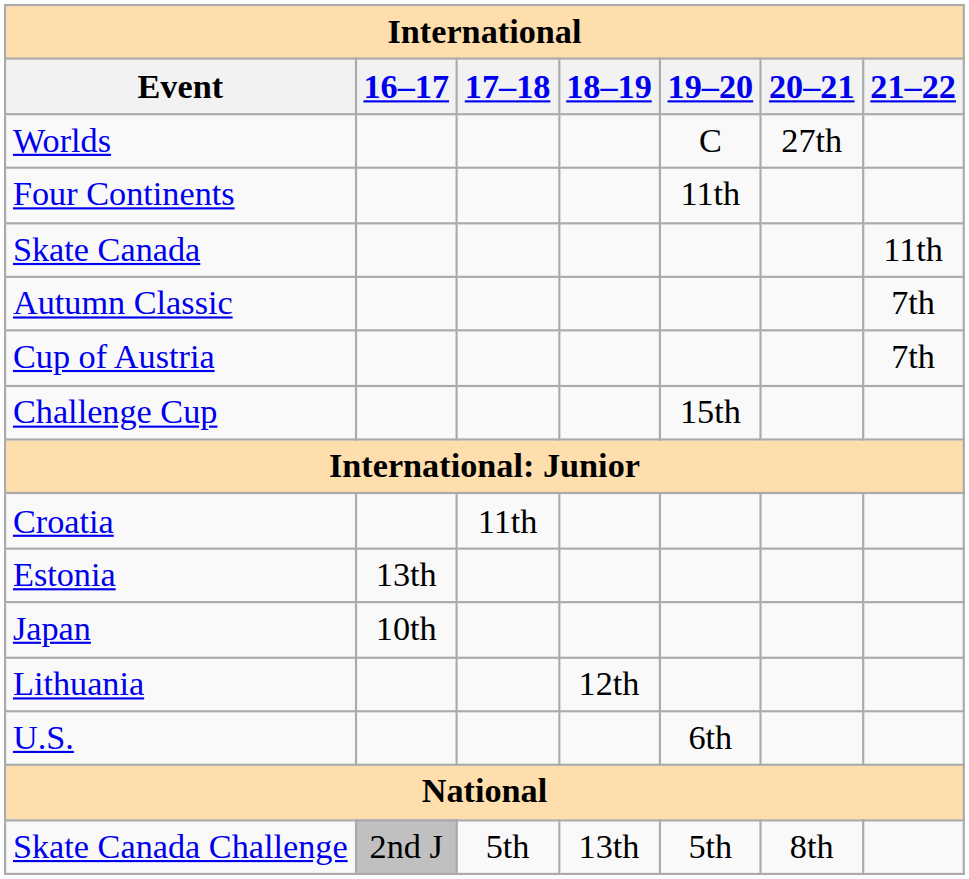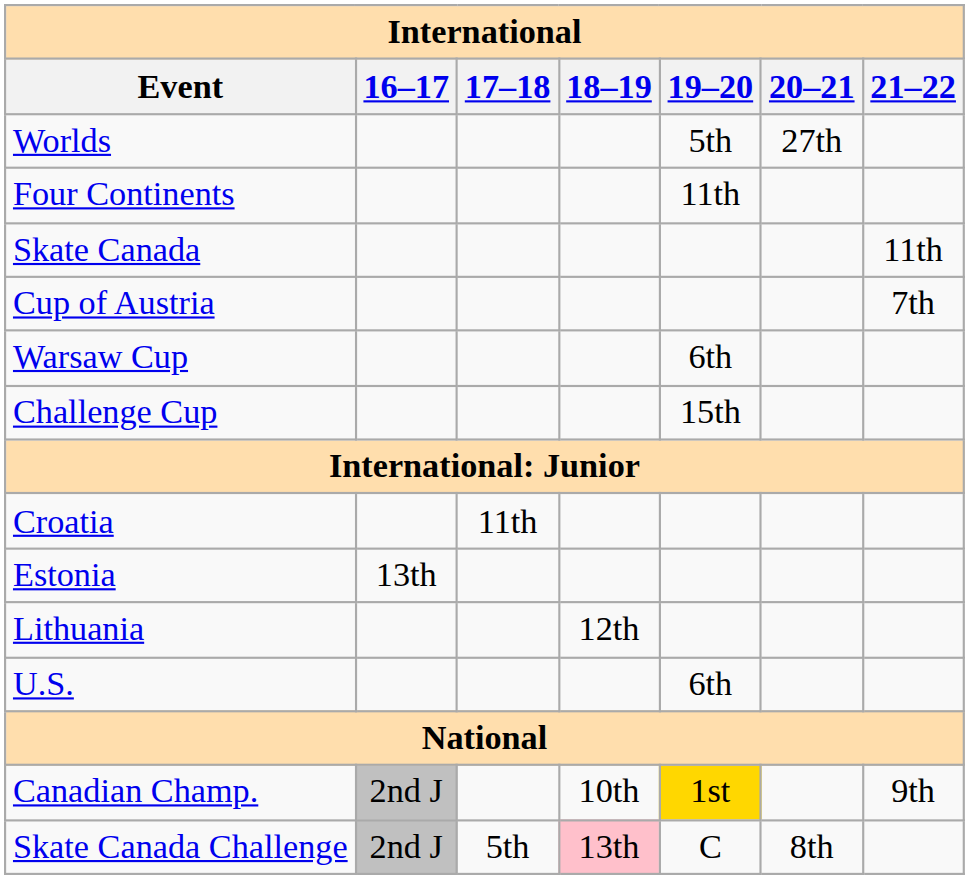Worlds | 19–20: C -> 5th
- row: Autumn Classic | 7th
+ row: Warsaw Cup | 6th
- row: Japan | 10th
+ row: Canadian Champ. | 2nd J | 10th | 1st | 9th
Skate Canada Challenge | 18–19: no background -> pink background
Skate Canada Challenge | 19–20: 5th -> C
